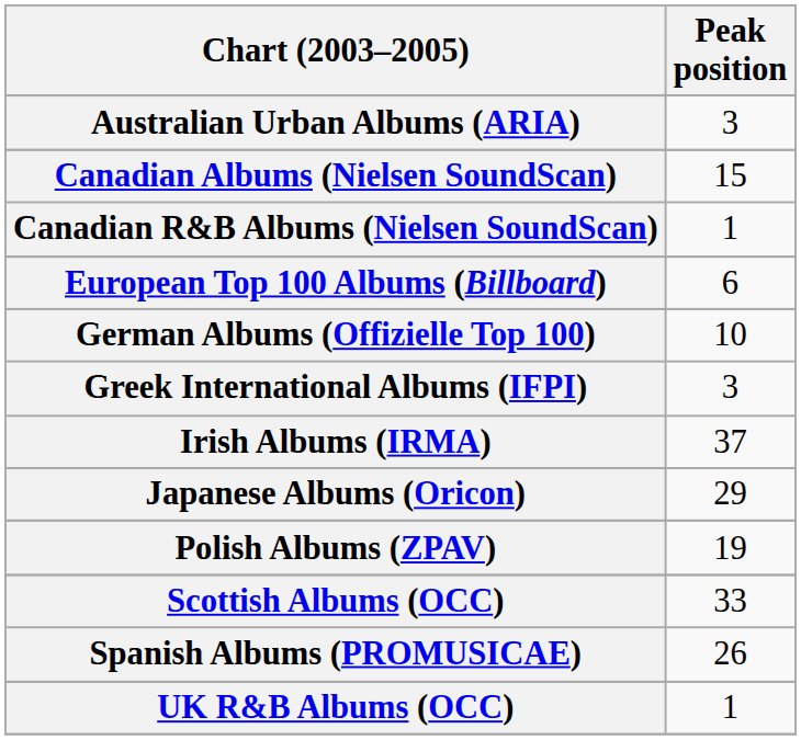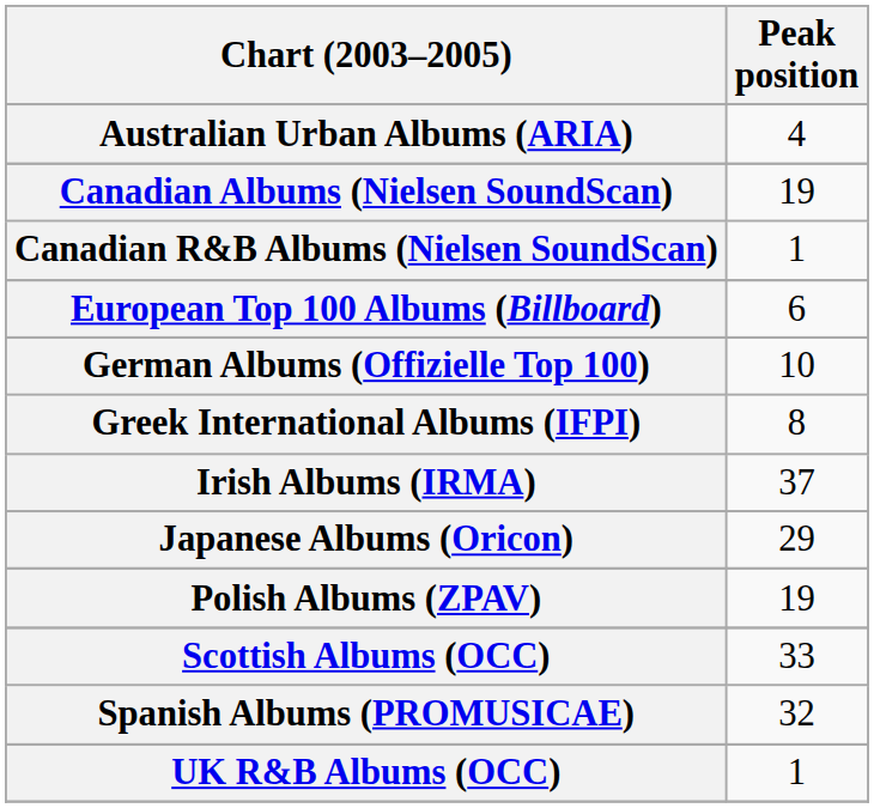Australian Urban Albums (ARIA) | Peak position: 3 -> 4
Canadian Albums (Nielsen SoundScan) | Peak position: 15 -> 19
Greek International Albums (IFPI) | Peak position: 3 -> 8
Spanish Albums (PROMUSICAE) | Peak position: 26 -> 32
